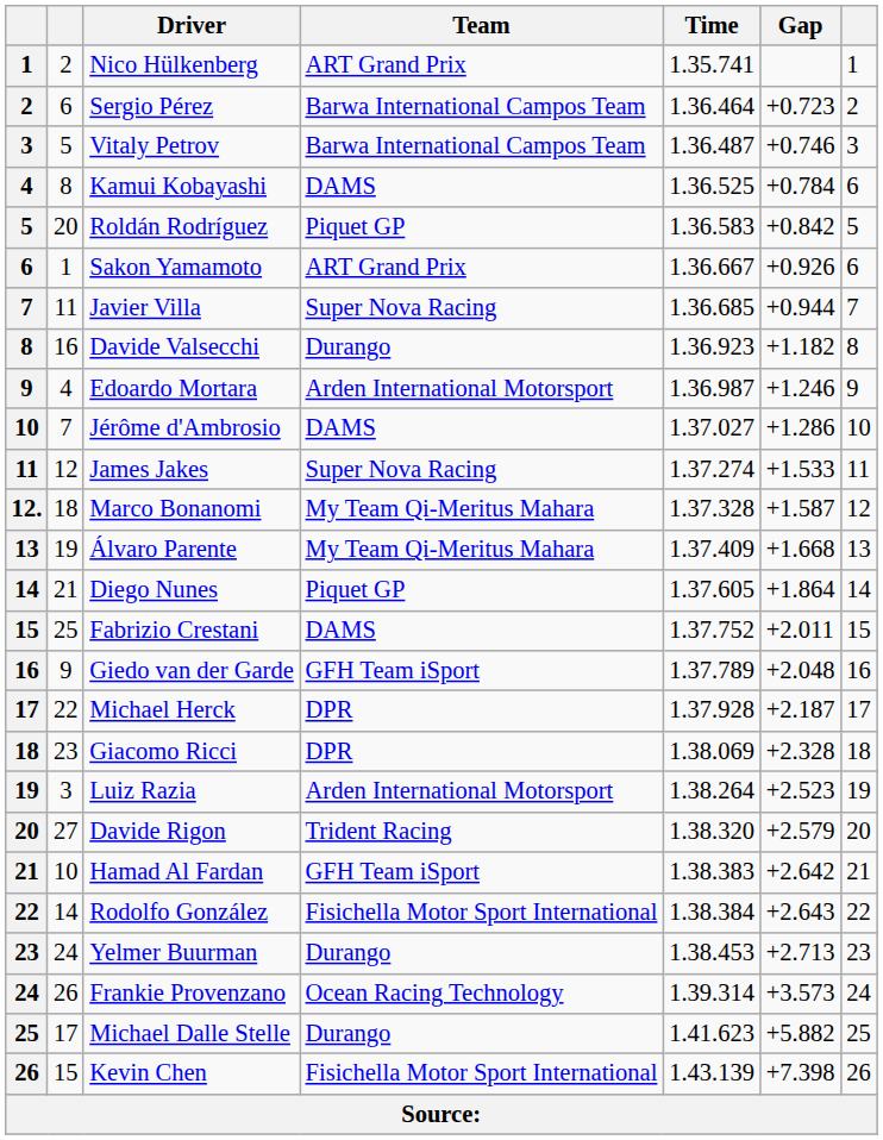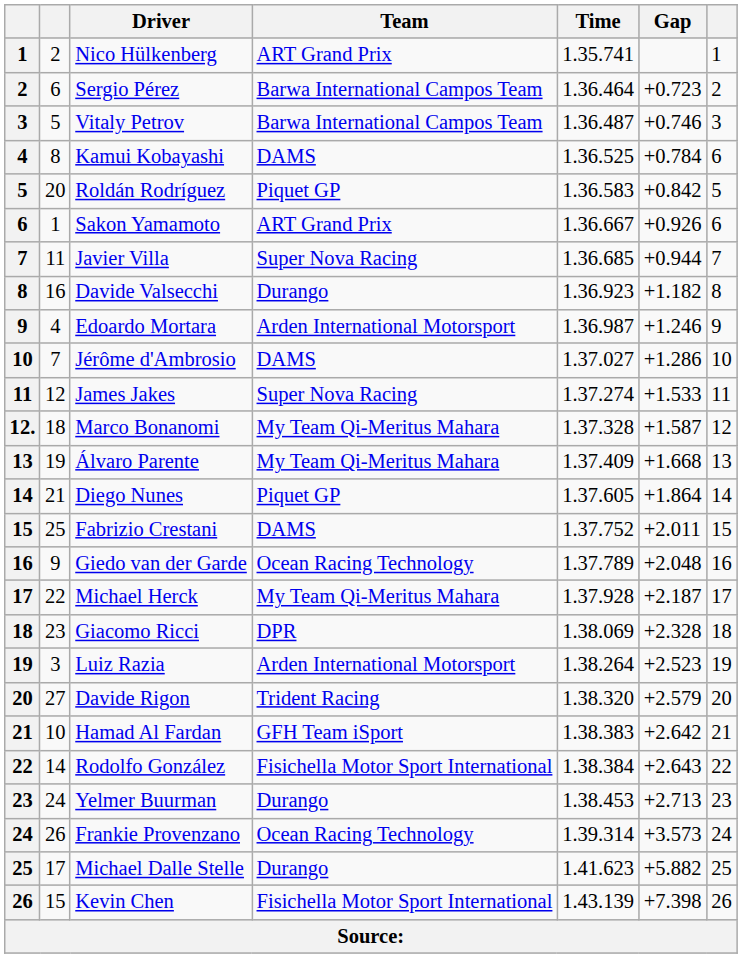Giedo van der Garde | Team: GFH Team iSport -> Ocean Racing Technology
Michael Herck | Team: DPR -> My Team Qi-Meritus Mahara
